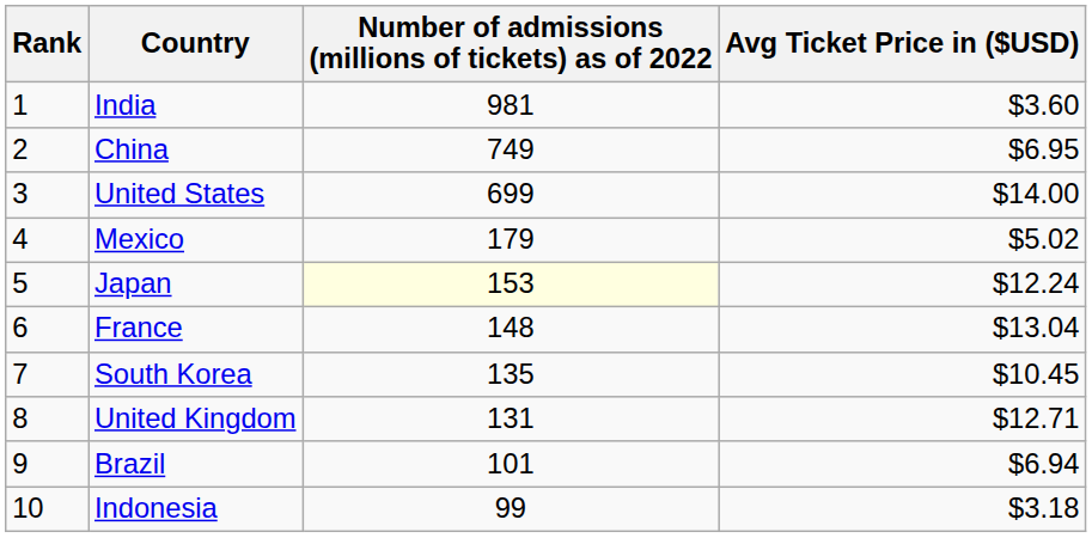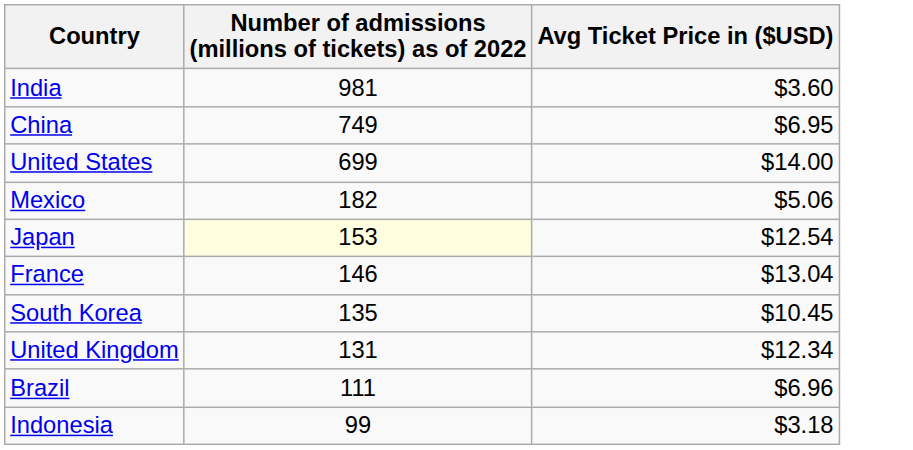- column: Rank | 1 | 2 | 3 | 4 | 5 | 6 | 7 | 8 | 9 | 10
Mexico | Number of admissions (millions of tickets) as of 2022: 179 -> 182
Mexico | Avg Ticket Price in ($USD): $5.02 -> $5.06
Japan | Avg Ticket Price in ($USD): $12.24 -> $12.54
France | Number of admissions (millions of tickets) as of 2022: 148 -> 146
United Kingdom | Avg Ticket Price in ($USD): $12.71 -> $12.34
Brazil | Number of admissions (millions of tickets) as of 2022: 101 -> 111
Brazil | Avg Ticket Price in ($USD): $6.94 -> $6.96
